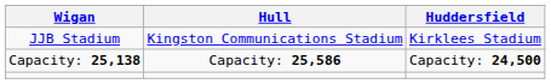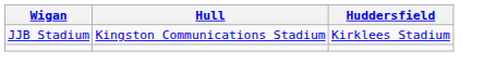- row: Capacity: 25,138 | Capacity: 25,586 | Capacity: 24,500
